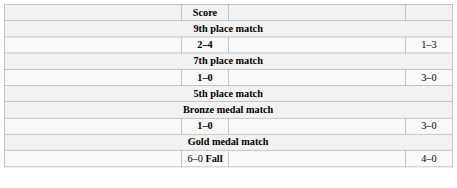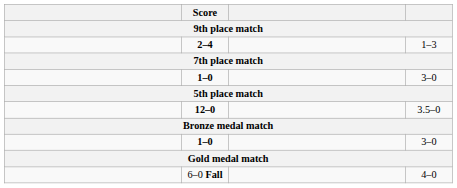+ row: 12–0 | 3.5–0
